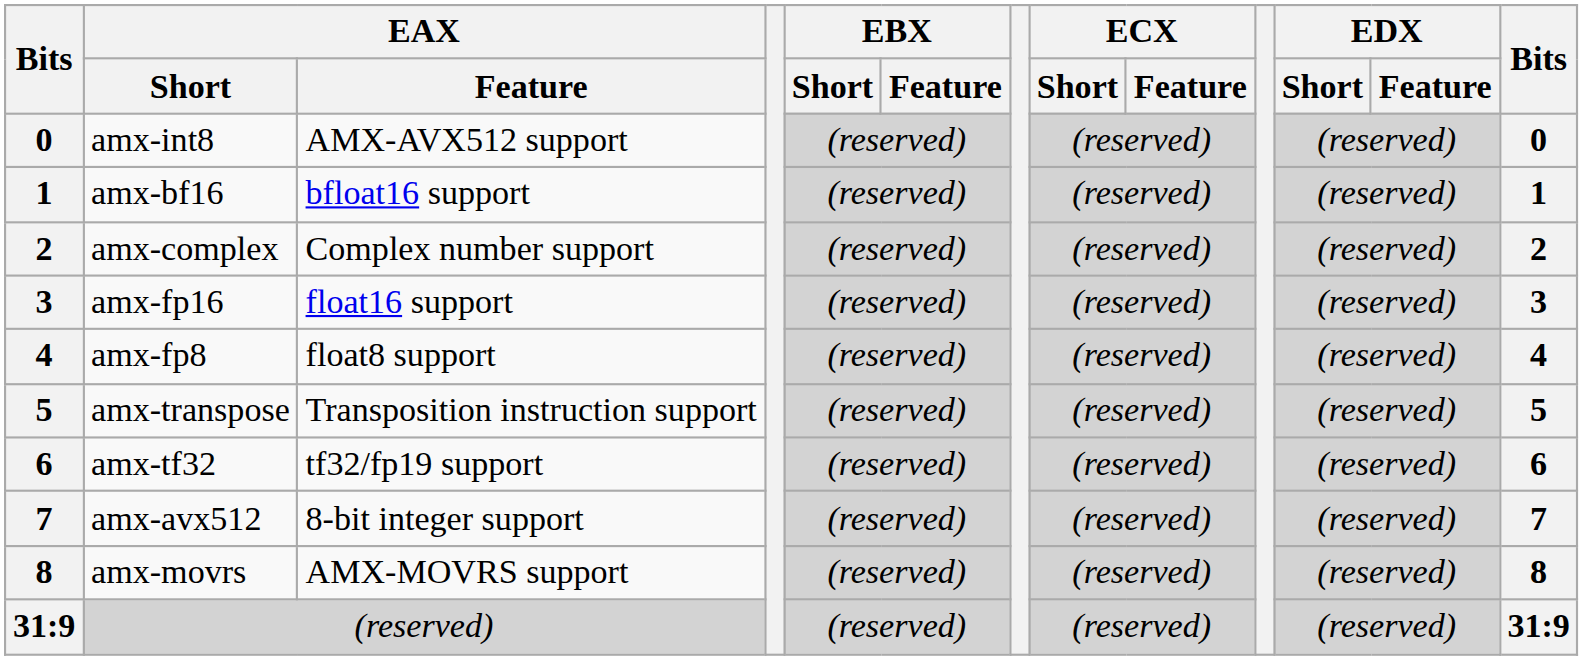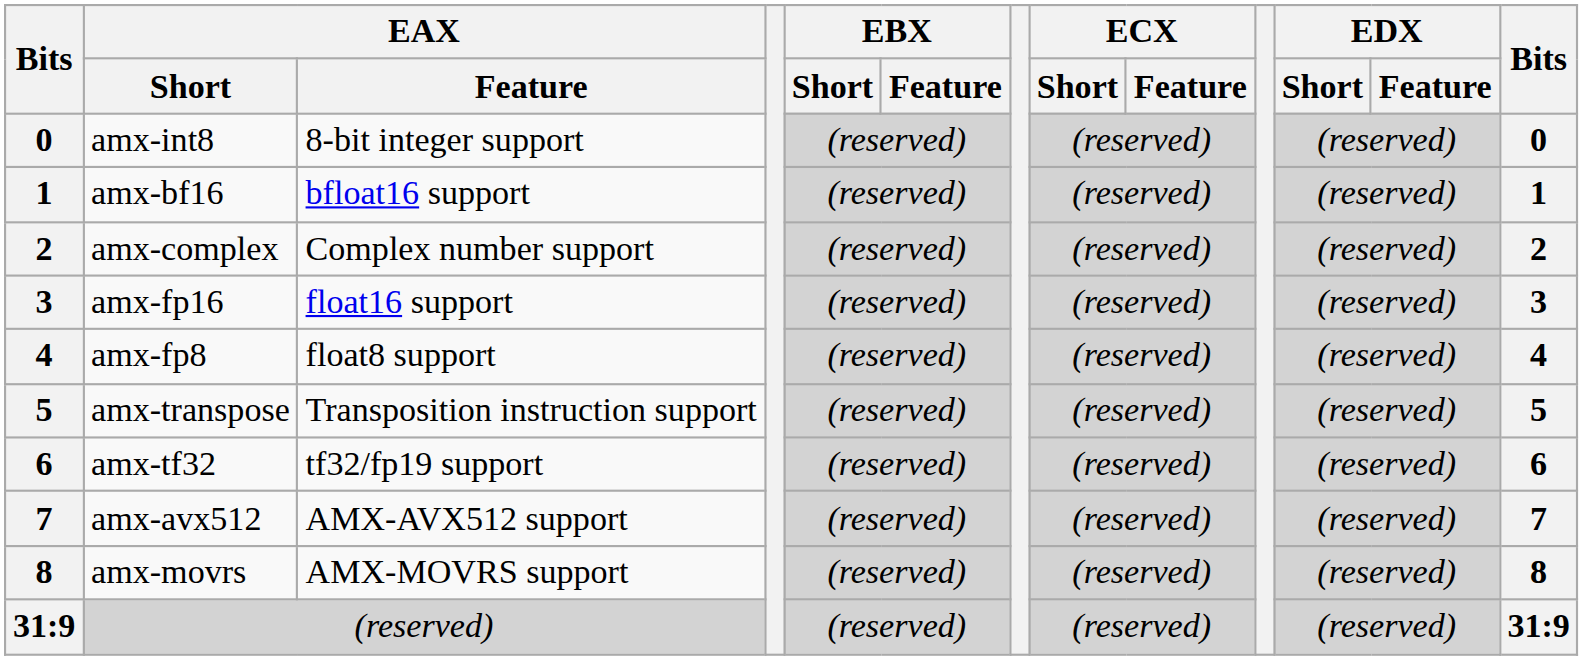amx-int8 | EAX / Feature: AMX-AVX512 support -> 8-bit integer support
amx-avx512 | EAX / Feature: 8-bit integer support -> AMX-AVX512 support
